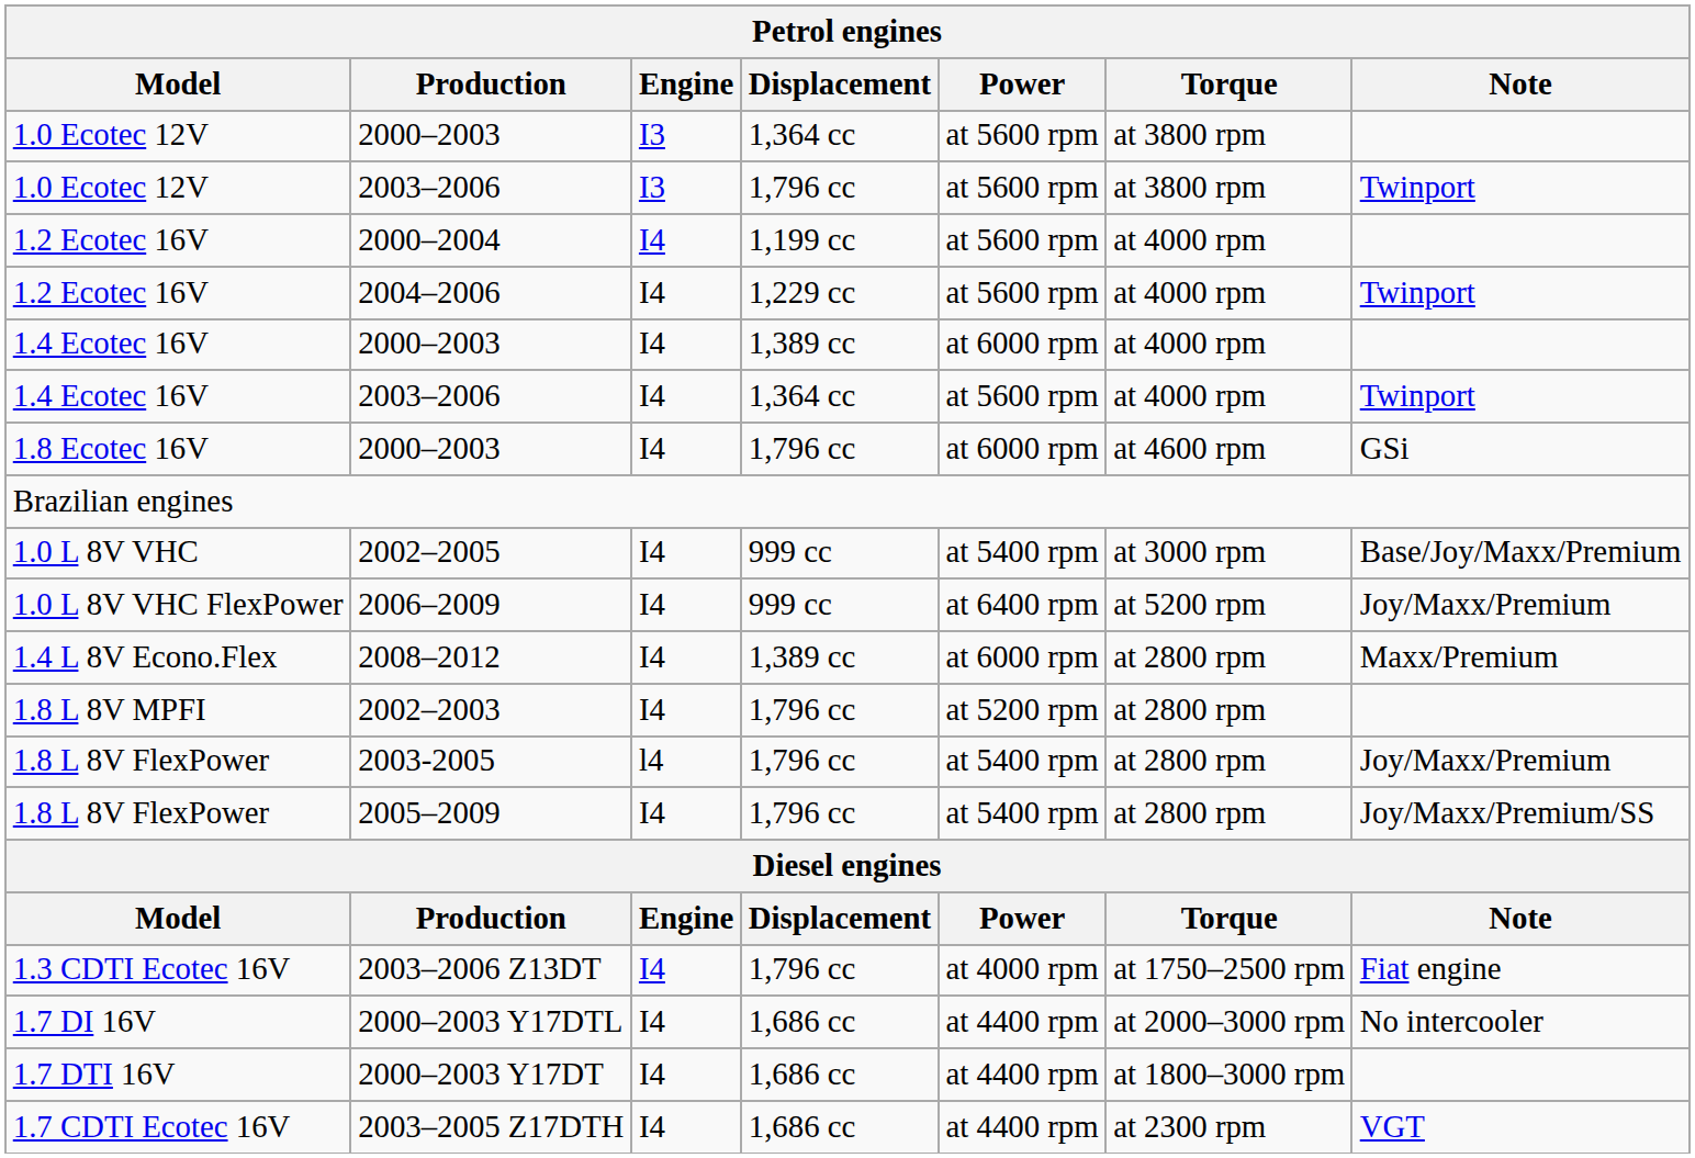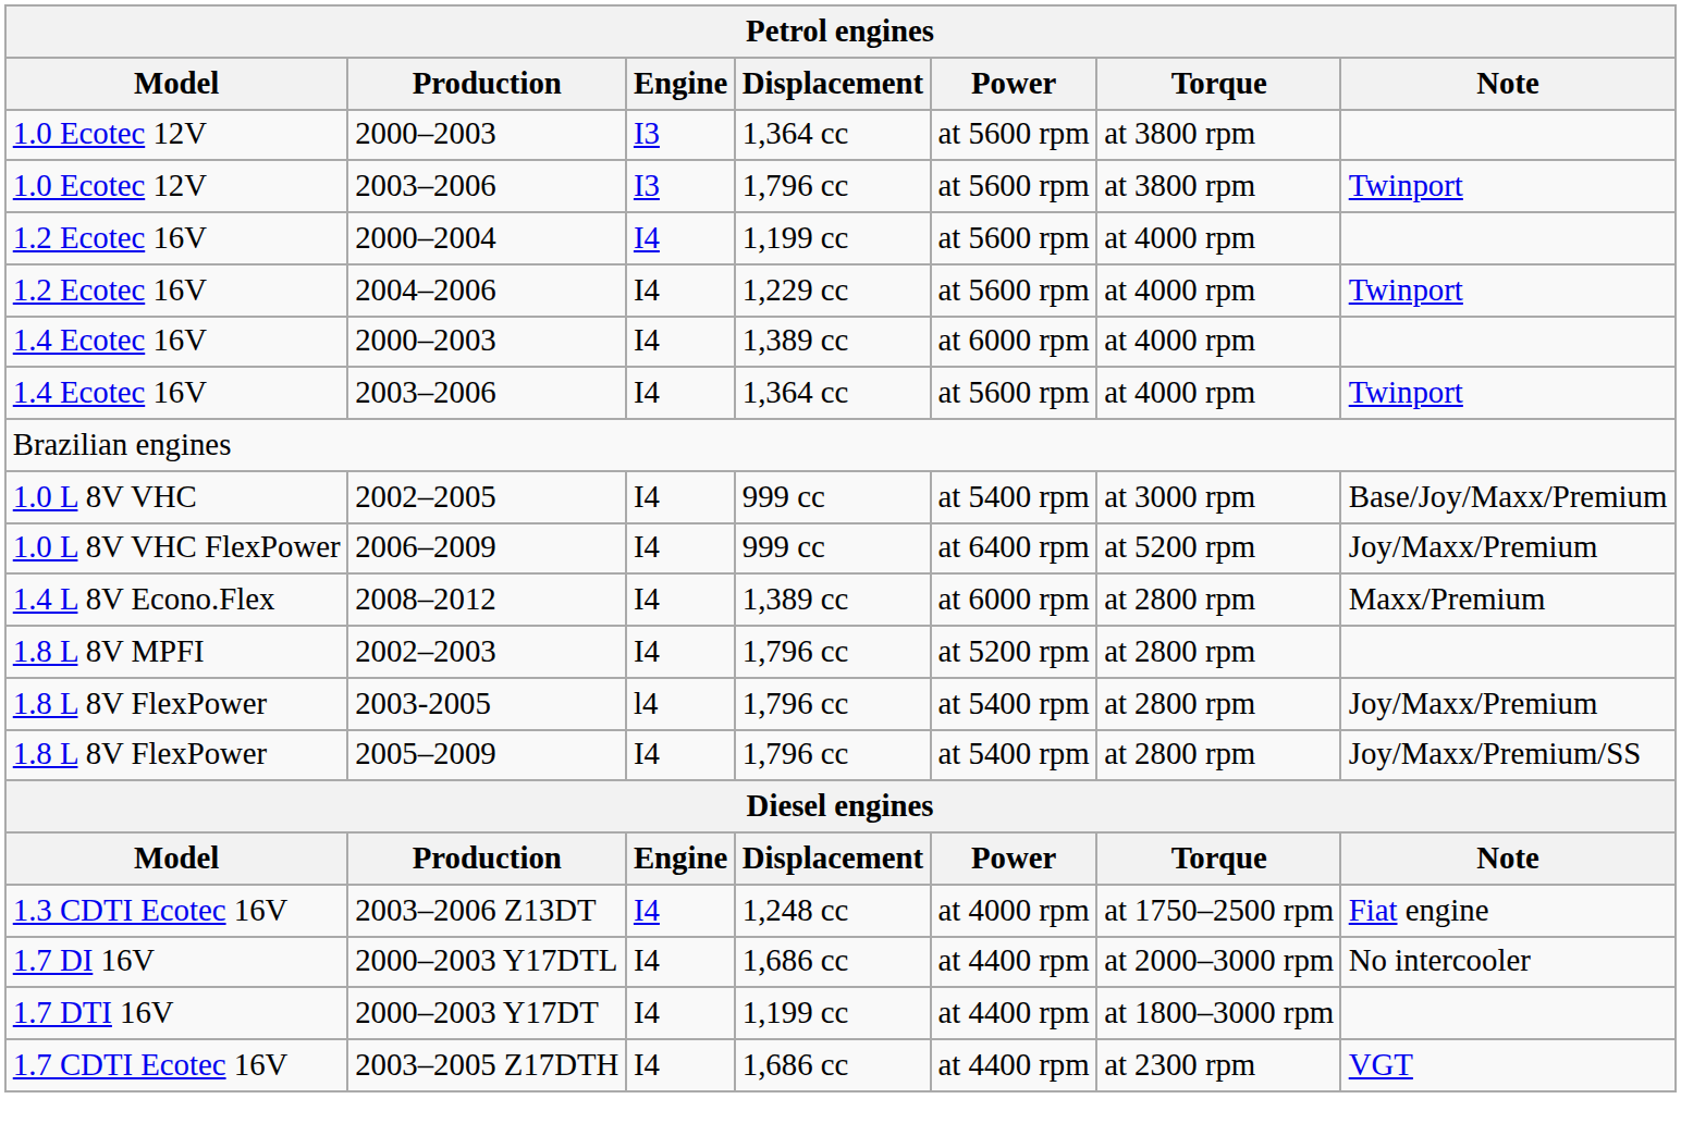- row: 1.8 Ecotec 16V | 2000–2003 | I4 | 1,796 cc | at 6000 rpm | at 4600 rpm | GSi
2003–2006 Z13DT | Displacement: 1,796 cc -> 1,248 cc
2000–2003 Y17DT | Displacement: 1,686 cc -> 1,199 cc
